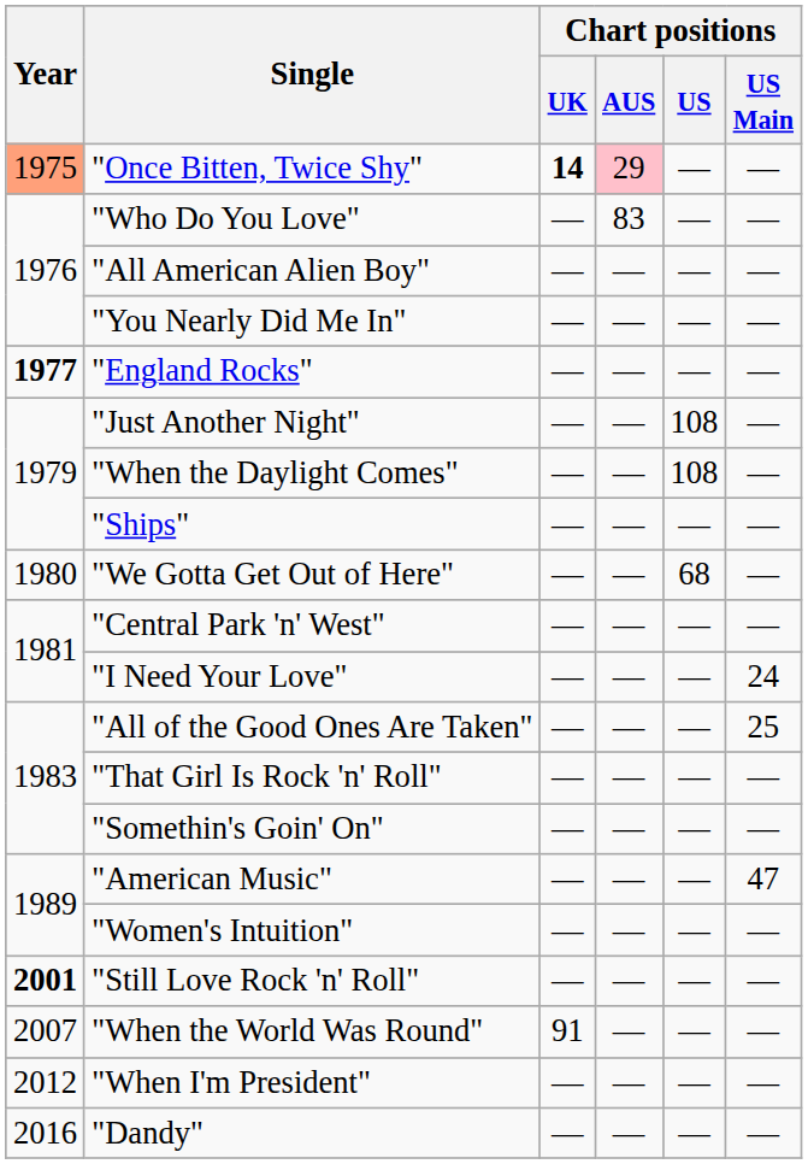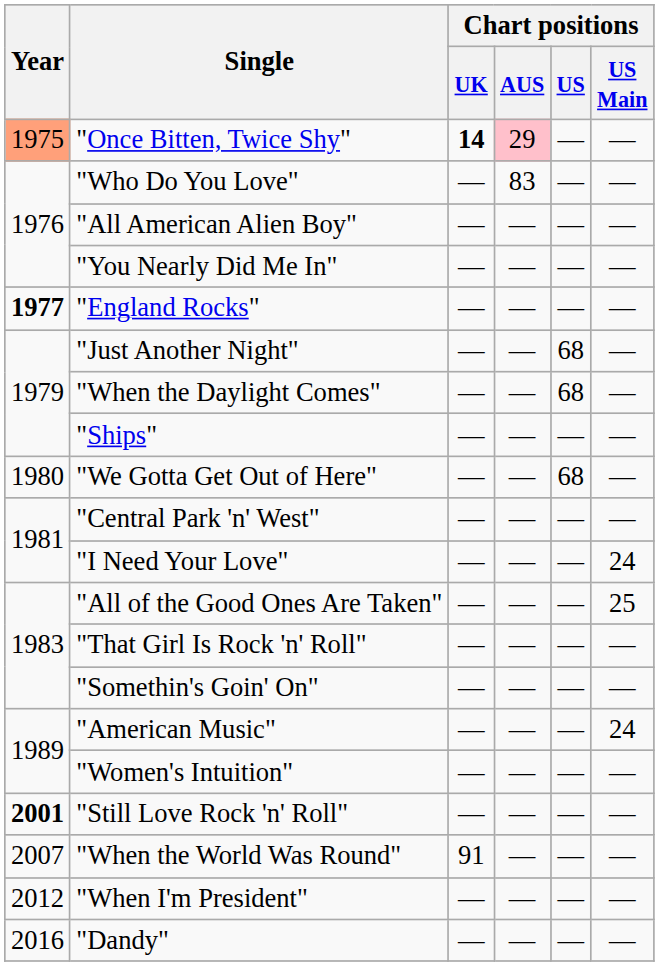"Just Another Night" | Chart positions / US: 108 -> 68
"When the Daylight Comes" | Chart positions / US: 108 -> 68
"American Music" | Chart positions / US Main: 47 -> 24
